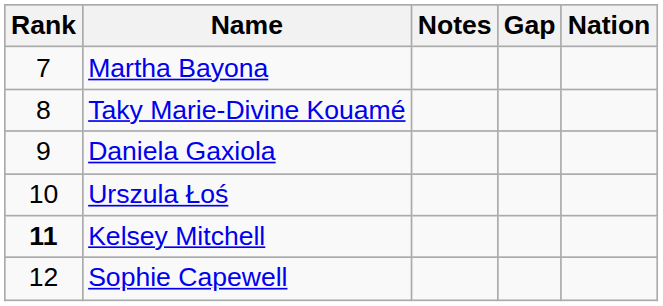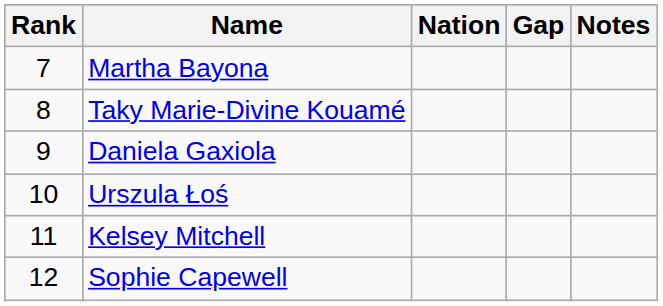columns swapped: Nation <-> Notes
Kelsey Mitchell | Rank: bold -> normal
